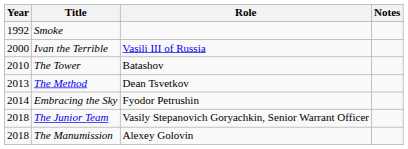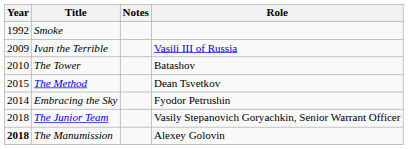columns swapped: Role <-> Notes
Ivan the Terrible | Year: 2000 -> 2009
The Method | Year: 2013 -> 2015
The Manumission | Year: normal -> bold
